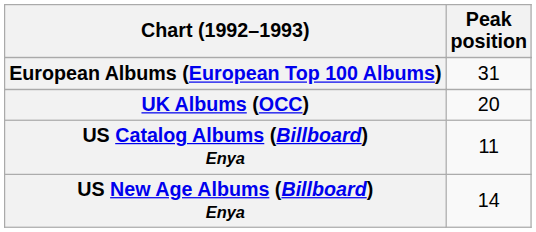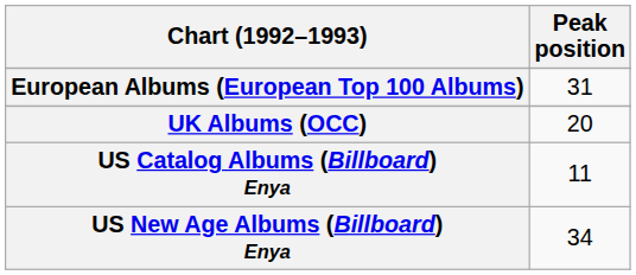US New Age Albums (Billboard) Enya | Peak position: 14 -> 34
